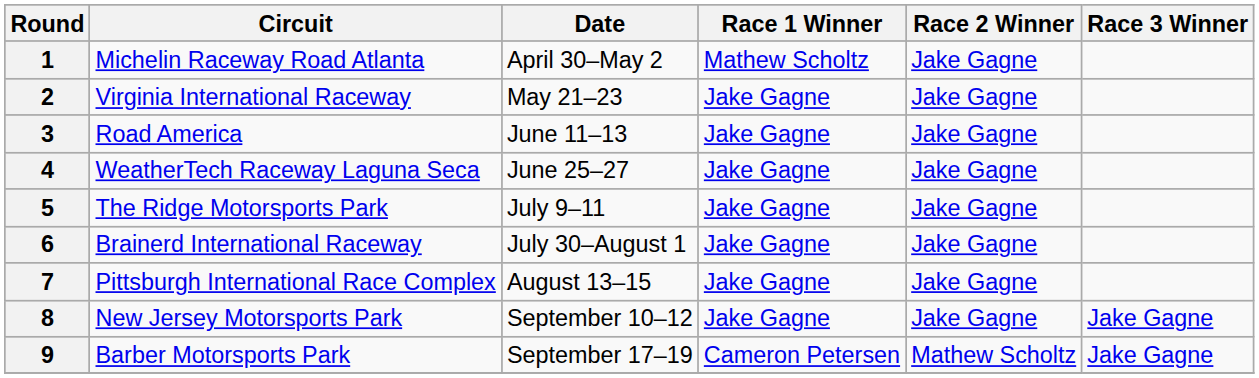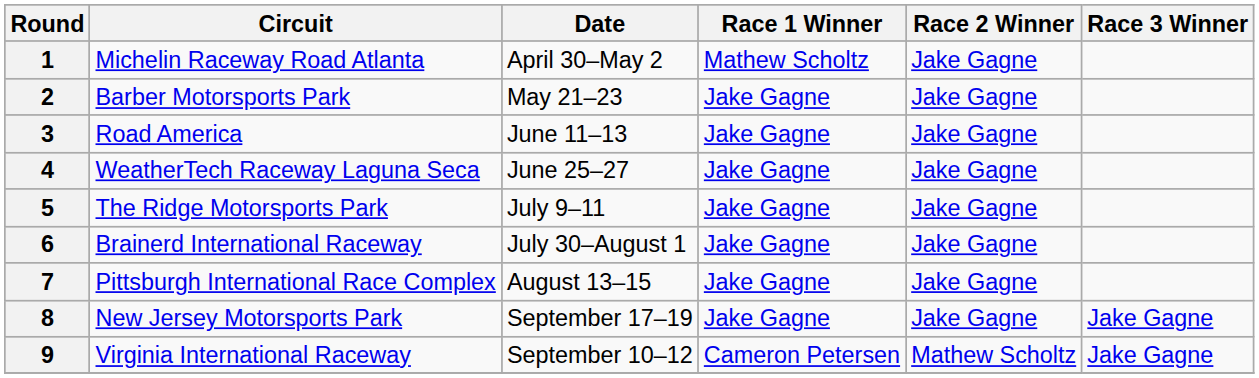2 | Circuit: Virginia International Raceway -> Barber Motorsports Park
8 | Date: September 10–12 -> September 17–19
9 | Circuit: Barber Motorsports Park -> Virginia International Raceway
9 | Date: September 17–19 -> September 10–12
